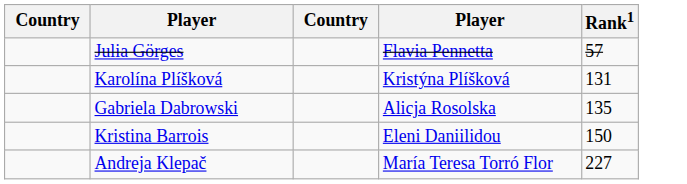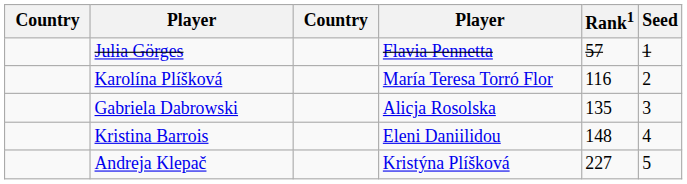+ column: Seed | 1 | 2 | 3 | 4 | 5
Karolína Plíšková | column 4: Kristýna Plíšková -> María Teresa Torró Flor
Karolína Plíšková | Rank1: 131 -> 116
Kristina Barrois | Rank1: 150 -> 148
Andreja Klepač | column 4: María Teresa Torró Flor -> Kristýna Plíšková
